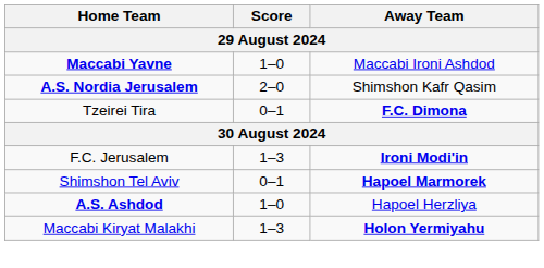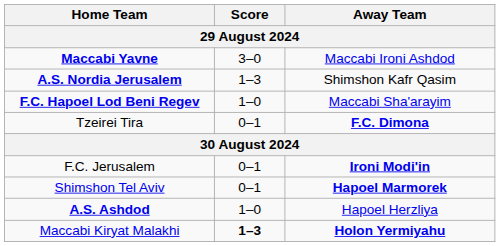Maccabi Yavne | Score: 1–0 -> 3–0
A.S. Nordia Jerusalem | Score: 2–0 -> 1–3
+ row: F.C. Hapoel Lod Beni Regev | 1–0 | Maccabi Sha'arayim
F.C. Jerusalem | Score: 1–3 -> 0–1
Maccabi Kiryat Malakhi | Score: normal -> bold
